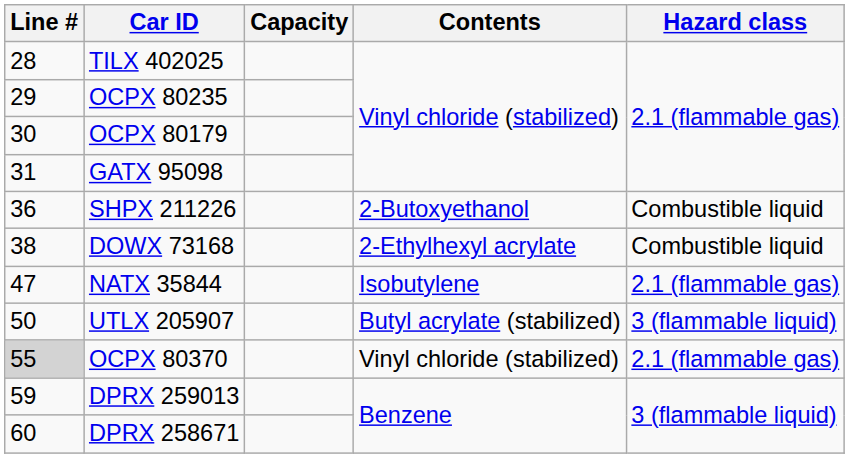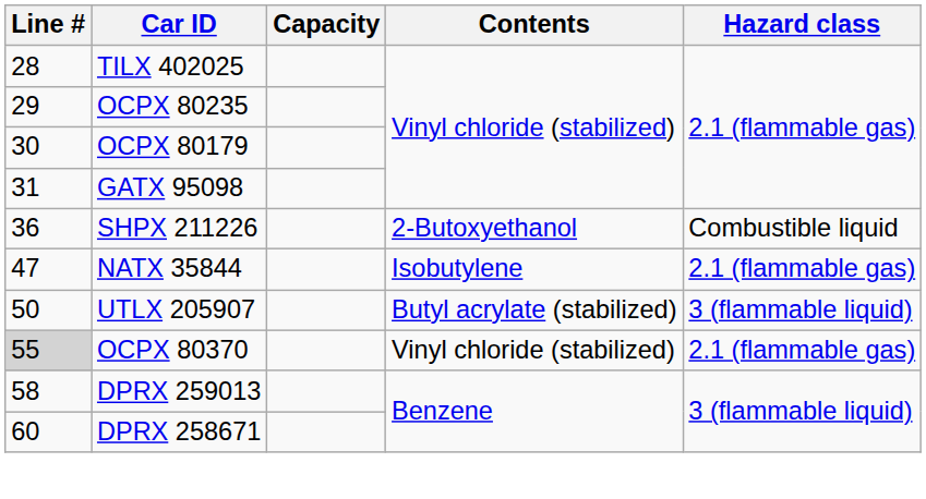- row: 38 | DOWX 73168 | 2-Ethylhexyl acrylate | Combustible liquid
DPRX 259013 | Line #: 59 -> 58
